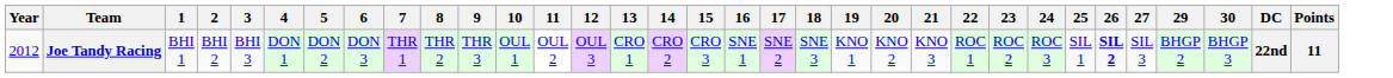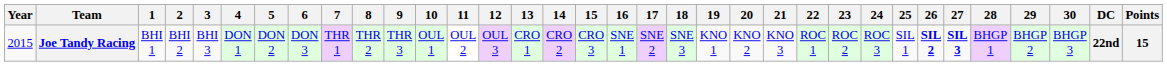+ column: 28 | BHGP 1
Joe Tandy Racing | Year: 2012 -> 2015
Joe Tandy Racing | 27: normal -> bold
Joe Tandy Racing | Points: 11 -> 15
